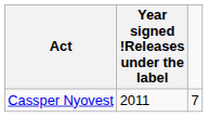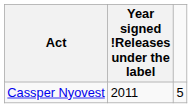Cassper Nyovest | column 3: 7 -> 5
